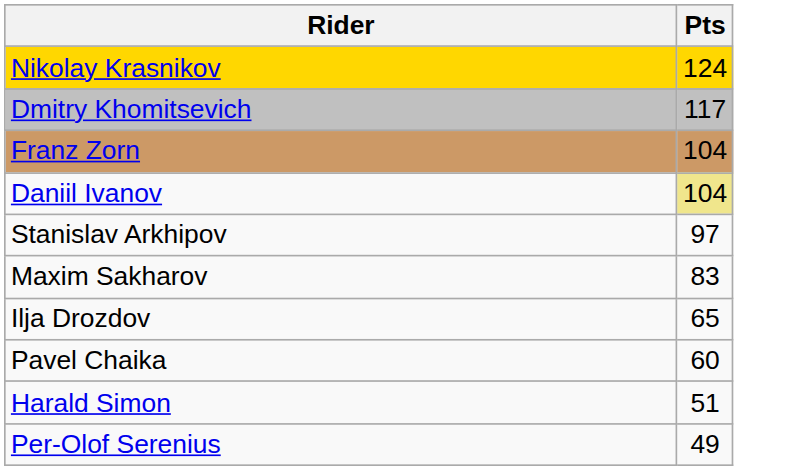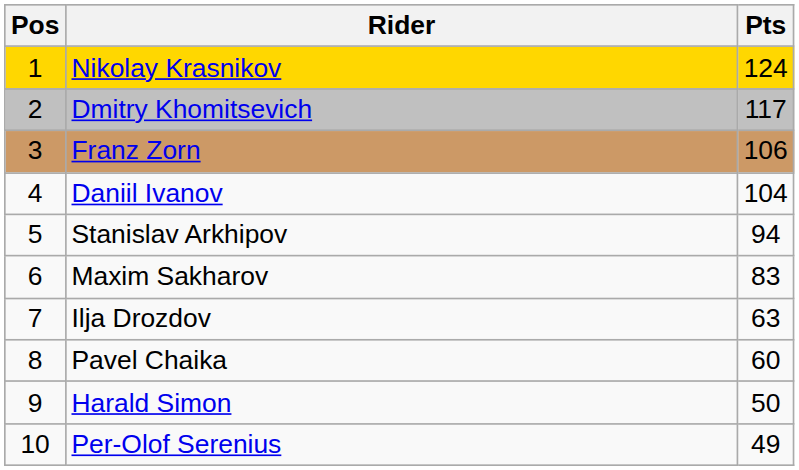+ column: Pos | 1 | 2 | 3 | 4 | 5 | 6 | 7 | 8 | 9 | 10
Franz Zorn | Pts: 104 -> 106
Daniil Ivanov | Pts: khaki background -> no background
Stanislav Arkhipov | Pts: 97 -> 94
Ilja Drozdov | Pts: 65 -> 63
Harald Simon | Pts: 51 -> 50
